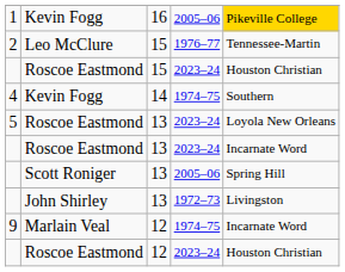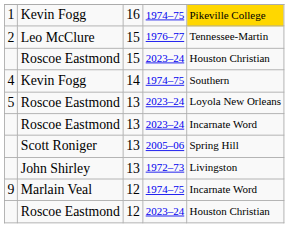1 | column 4: 2005–06 -> 1974–75
